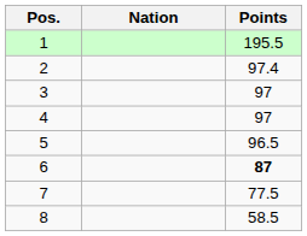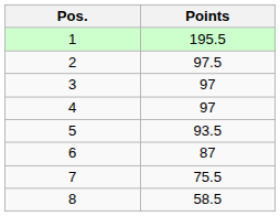- column: Nation
2 | Points: 97.4 -> 97.5
5 | Points: 96.5 -> 93.5
6 | Points: bold -> normal
7 | Points: 77.5 -> 75.5
